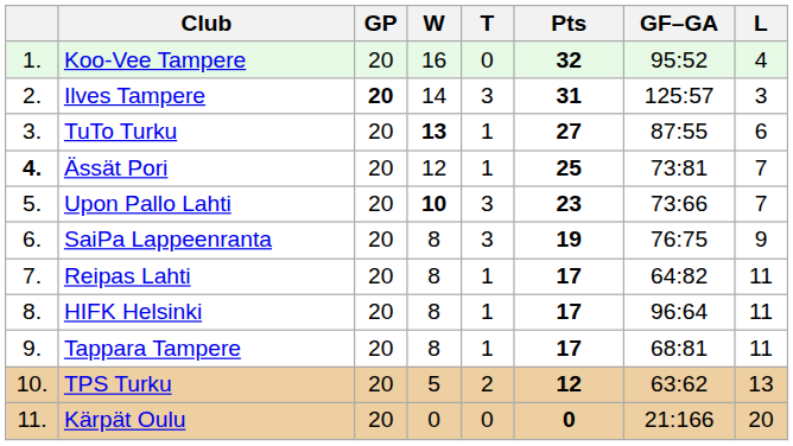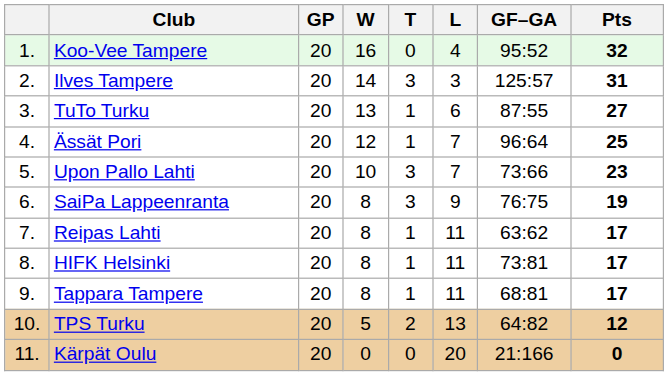columns swapped: L <-> Pts
Ilves Tampere | GP: bold -> normal
TuTo Turku | W: bold -> normal
Ässät Pori | column 1: bold -> normal
Ässät Pori | GF–GA: 73:81 -> 96:64
Upon Pallo Lahti | W: bold -> normal
Reipas Lahti | GF–GA: 64:82 -> 63:62
HIFK Helsinki | GF–GA: 96:64 -> 73:81
TPS Turku | GF–GA: 63:62 -> 64:82
